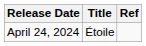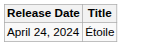- column: Ref
